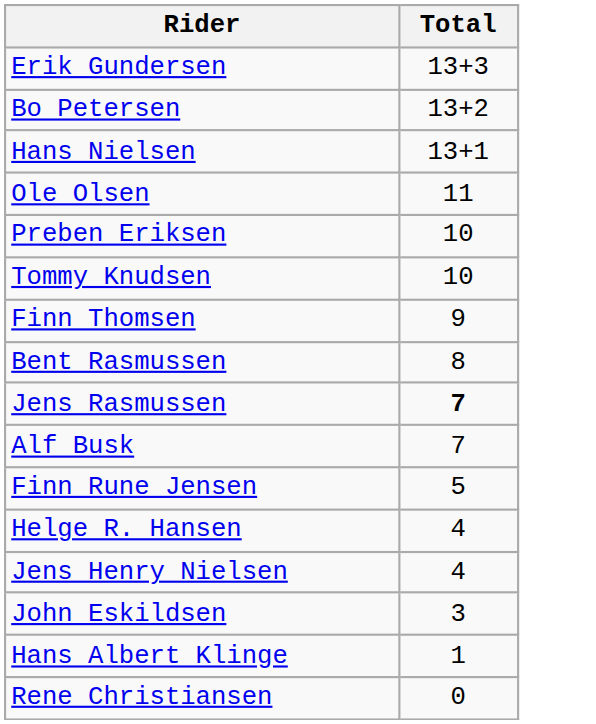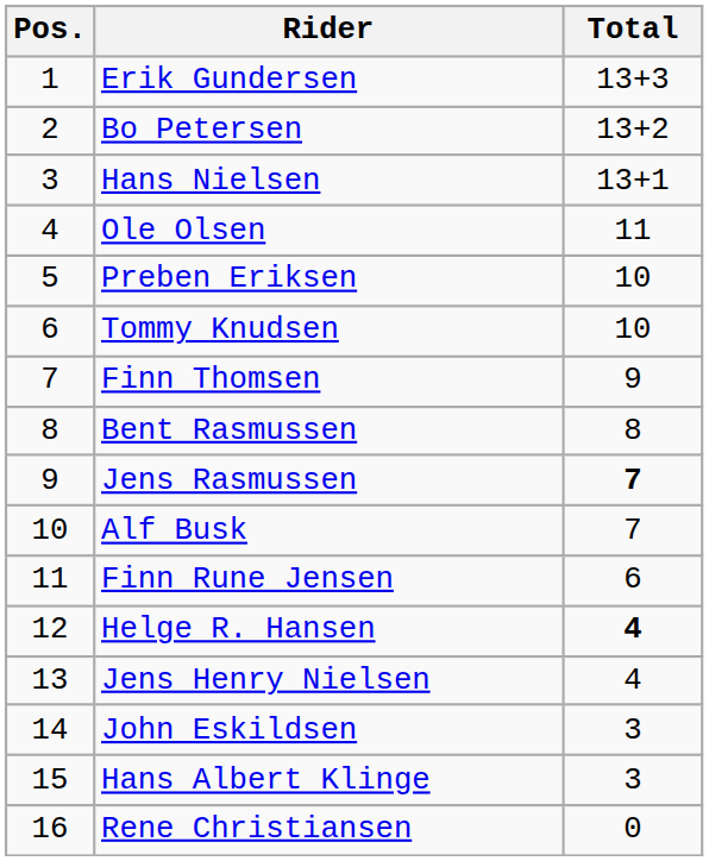+ column: Pos. | 1 | 2 | 3 | 4 | 5 | 6 | 7 | 8 | 9 | 10 | 11 | 12 | 13 | 14 | 15 | 16
Finn Rune Jensen | Total: 5 -> 6
Helge R. Hansen | Total: normal -> bold
Hans Albert Klinge | Total: 1 -> 3
